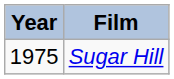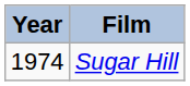Sugar Hill | Year: 1975 -> 1974
